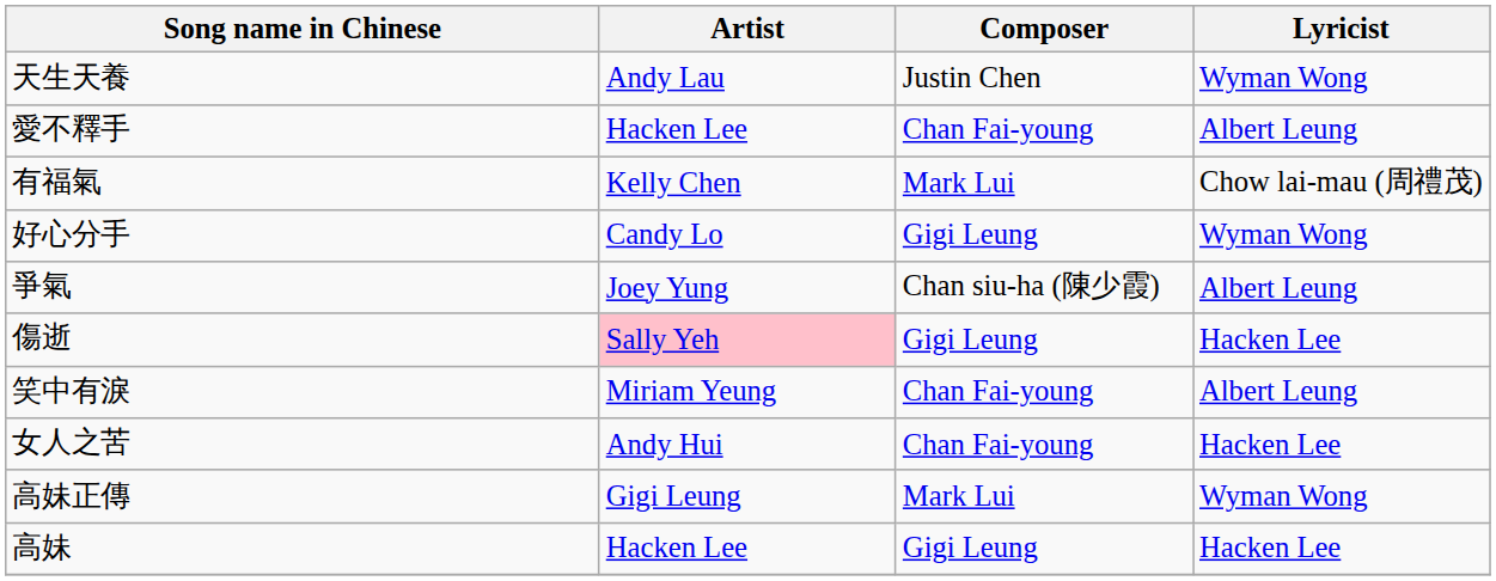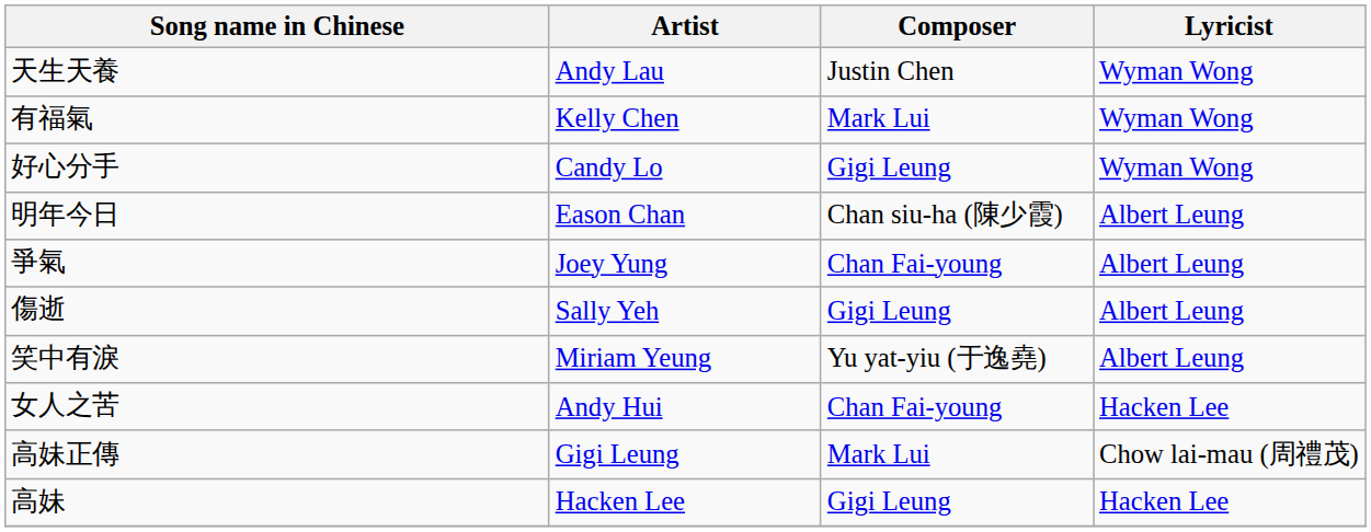- row: 愛不釋手 | Hacken Lee | Chan Fai-young | Albert Leung
有福氣 | Lyricist: Chow lai-mau (周禮茂) -> Wyman Wong
+ row: 明年今日 | Eason Chan | Chan siu-ha (陳少霞) | Albert Leung
爭氣 | Composer: Chan siu-ha (陳少霞) -> Chan Fai-young
傷逝 | Artist: pink background -> no background
傷逝 | Lyricist: Hacken Lee -> Albert Leung
笑中有淚 | Composer: Chan Fai-young -> Yu yat-yiu (于逸堯)
高妹正傳 | Lyricist: Wyman Wong -> Chow lai-mau (周禮茂)
